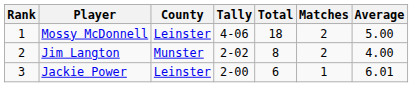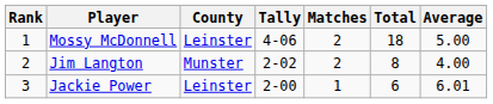columns swapped: Total <-> Matches
